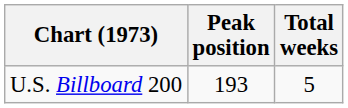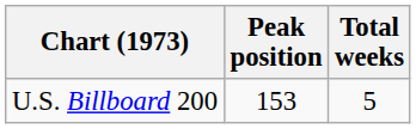U.S. Billboard 200 | Peak position: 193 -> 153
